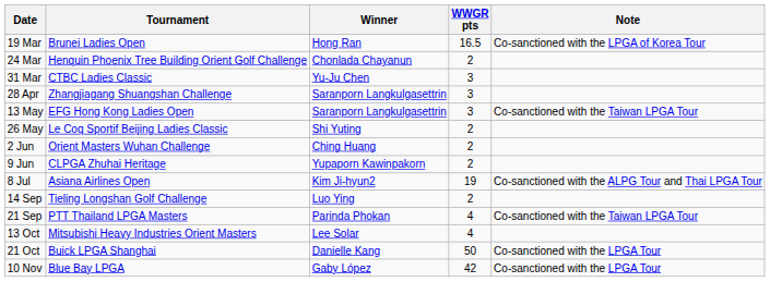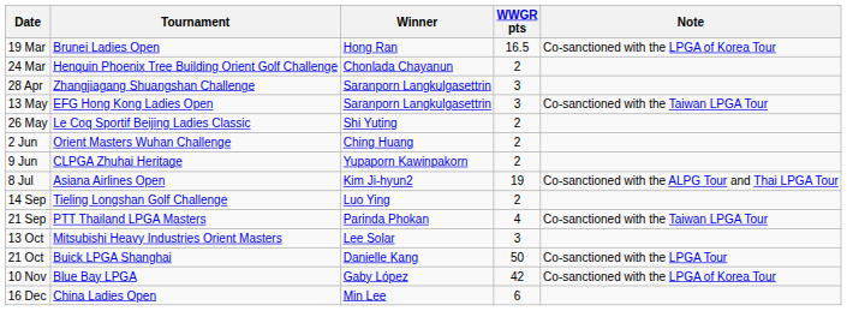- row: 31 Mar | CTBC Ladies Classic | Yu-Ju Chen | 3
13 Oct | WWGR pts: 4 -> 3
10 Nov | Note: Co-sanctioned with the LPGA Tour -> Co-sanctioned with the LPGA of Korea Tour
+ row: 16 Dec | China Ladies Open | Min Lee | 6
